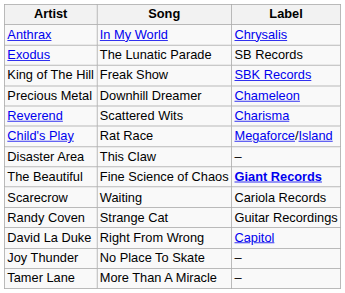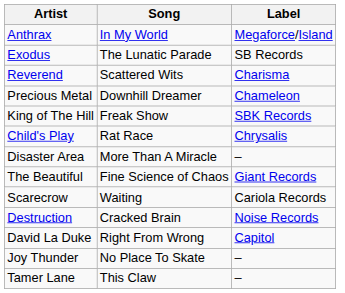Anthrax | Label: Chrysalis -> Megaforce/Island
rows swapped: Reverend <-> King of The Hill
Child's Play | Label: Megaforce/Island -> Chrysalis
Disaster Area | Song: This Claw -> More Than A Miracle
The Beautiful | Label: bold -> normal
+ row: Destruction | Cracked Brain | Noise Records
- row: Randy Coven | Strange Cat | Guitar Recordings
Tamer Lane | Song: More Than A Miracle -> This Claw
